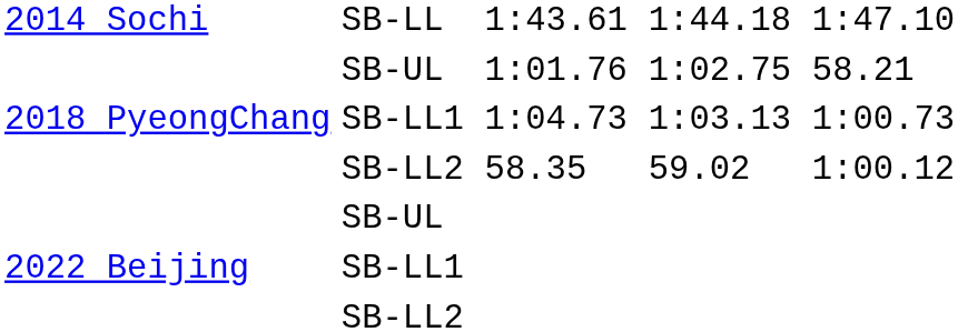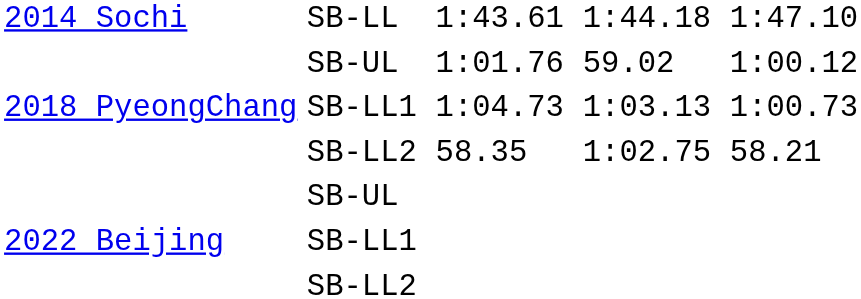1:01.76 | column 6: 1:02.75 -> 59.02
1:01.76 | column 8: 58.21 -> 1:00.12
58.35 | column 6: 59.02 -> 1:02.75
58.35 | column 8: 1:00.12 -> 58.21
